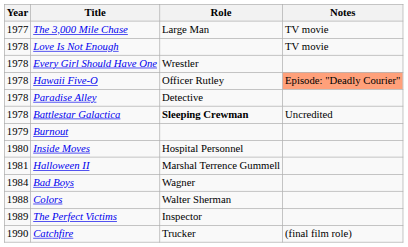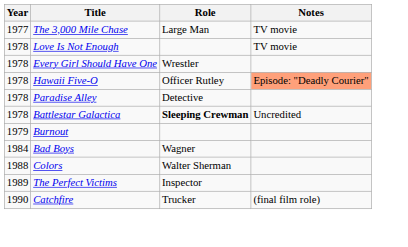- row: 1980 | Inside Moves | Hospital Personnel
- row: 1981 | Halloween II | Marshal Terrence Gummell
